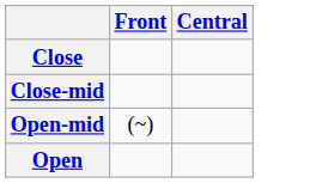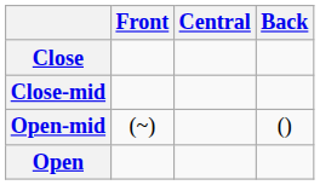+ column: Back | ()
